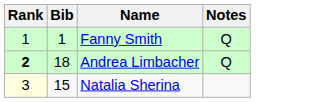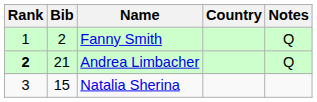+ column: Country
Fanny Smith | Bib: 1 -> 2
Andrea Limbacher | Bib: 18 -> 21
Natalia Sherina | Rank: lightyellow background -> no background
